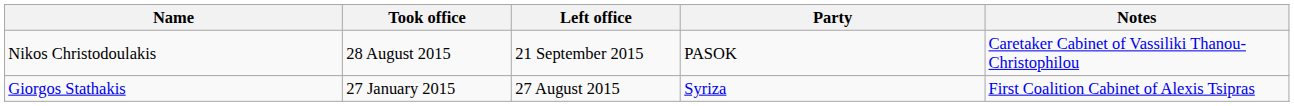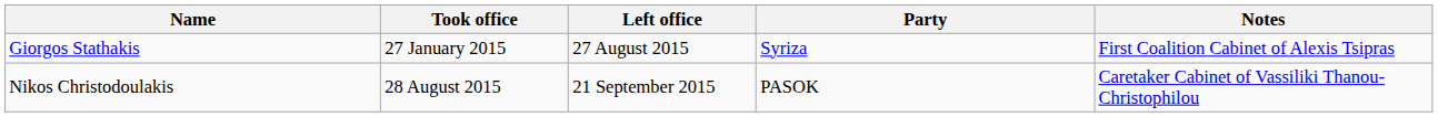rows swapped: Giorgos Stathakis <-> Nikos Christodoulakis
